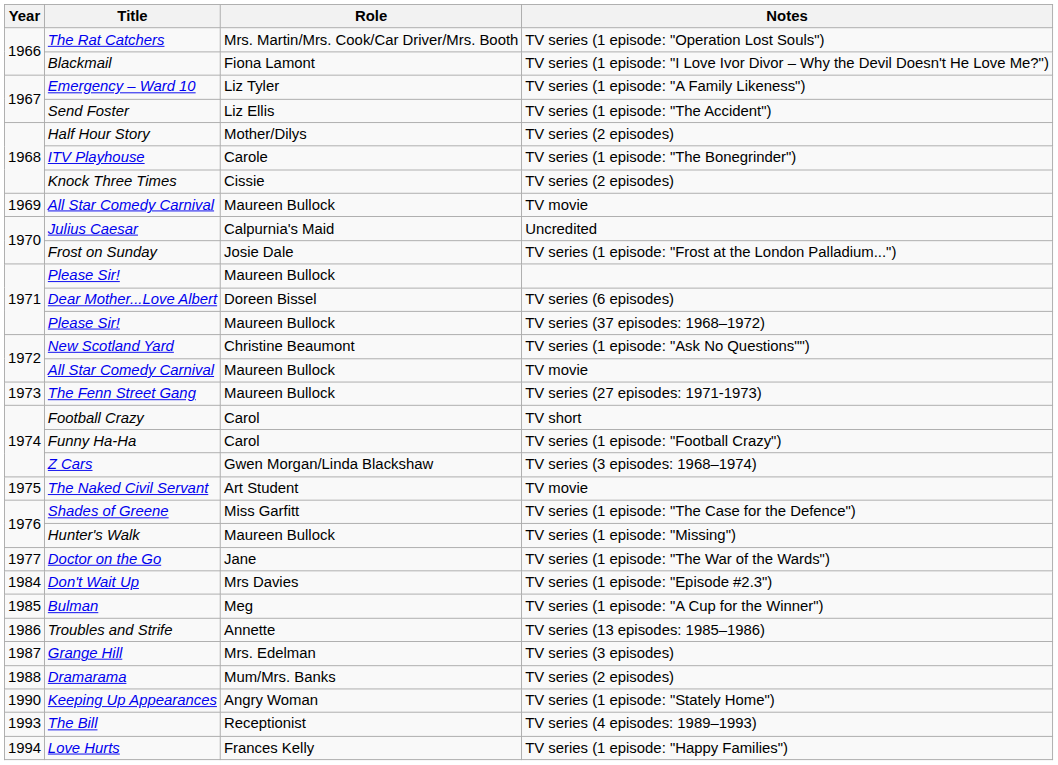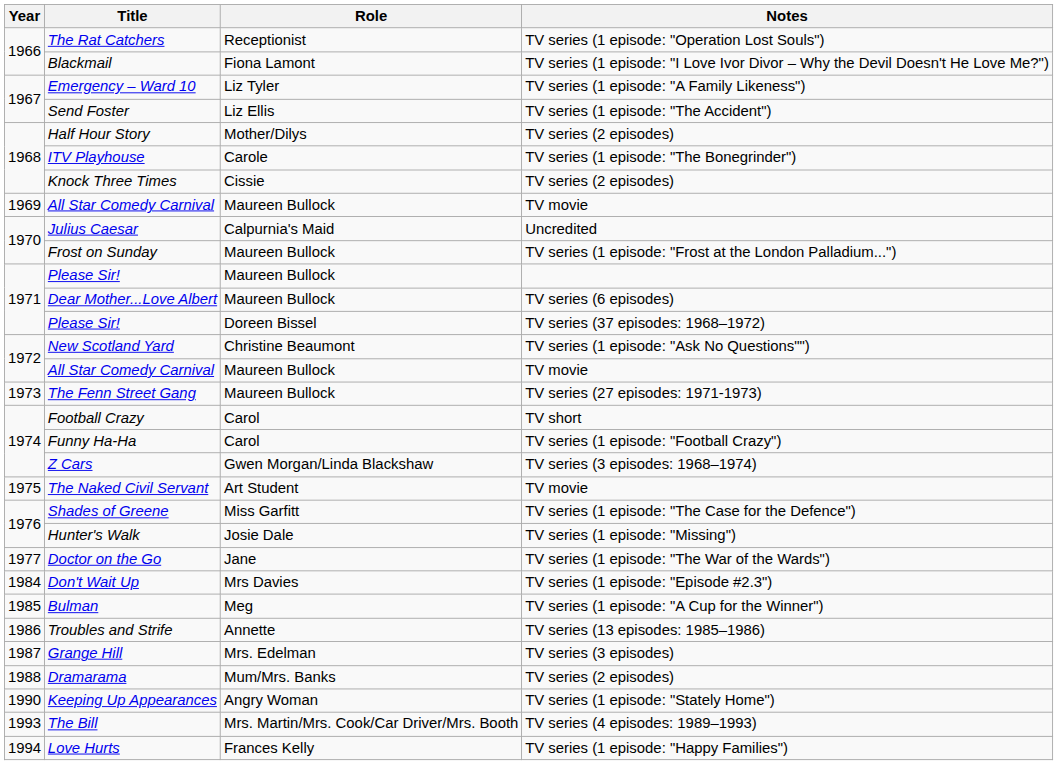The Rat Catchers | Role: Mrs. Martin/Mrs. Cook/Car Driver/Mrs. Booth -> Receptionist
Frost on Sunday | Role: Josie Dale -> Maureen Bullock
Dear Mother...Love Albert | Role: Doreen Bissel -> Maureen Bullock
Please Sir! / TV series (37 episodes: 1968–1972) | Role: Maureen Bullock -> Doreen Bissel
Hunter's Walk | Role: Maureen Bullock -> Josie Dale
The Bill | Role: Receptionist -> Mrs. Martin/Mrs. Cook/Car Driver/Mrs. Booth
